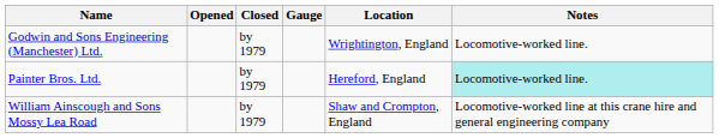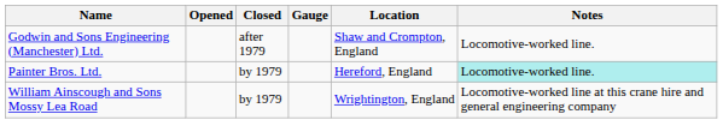Godwin and Sons Engineering (Manchester) Ltd. | Closed: by 1979 -> after 1979
Godwin and Sons Engineering (Manchester) Ltd. | Location: Wrightington, England -> Shaw and Crompton, England
William Ainscough and Sons Mossy Lea Road | Location: Shaw and Crompton, England -> Wrightington, England
